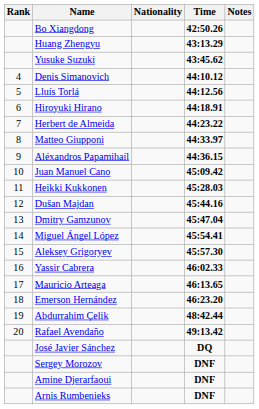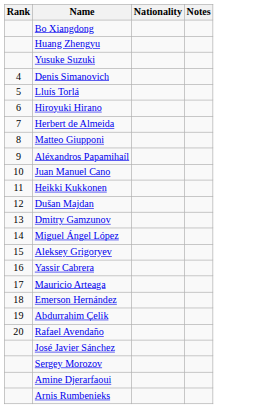- column: Time | 42:50.26 | 43:13.29 | 43:45.62 | 44:10.12 | 44:12.56 | 44:18.91 | 44:23.22 | 44:33.97 | 44:36.15 | 45:09.42 | 45:28.03 | 45:44.16 | 45:47.04 | 45:54.41 | 45:57.30 | 46:02.33 | 46:13.65 | 46:23.20 | 48:42.44 | 49:13.42 | DQ | DNF | DNF | DNF
